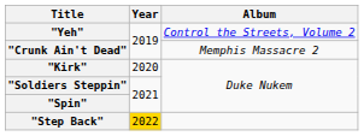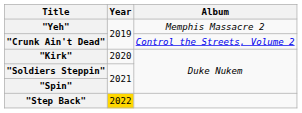"Yeh" | Album: Control the Streets, Volume 2 -> Memphis Massacre 2
"Crunk Ain't Dead" | Album: Memphis Massacre 2 -> Control the Streets, Volume 2
